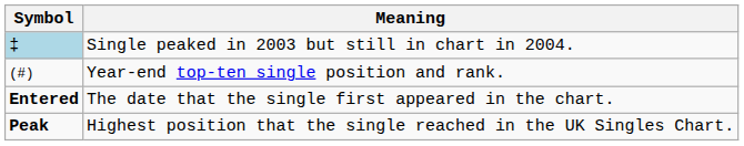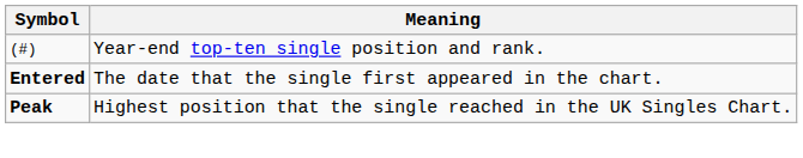- row: ‡ | Single peaked in 2003 but still in chart in 2004.
